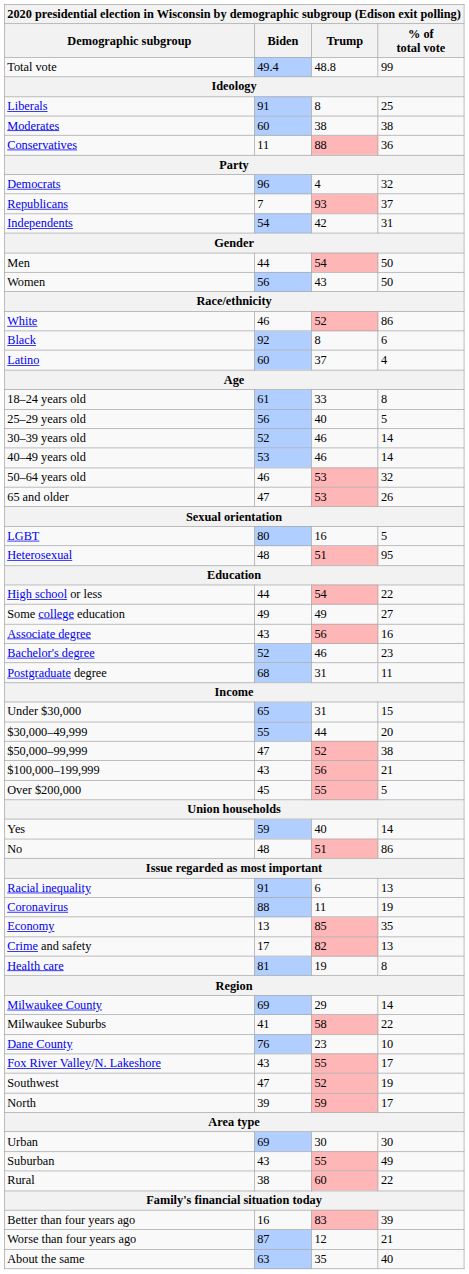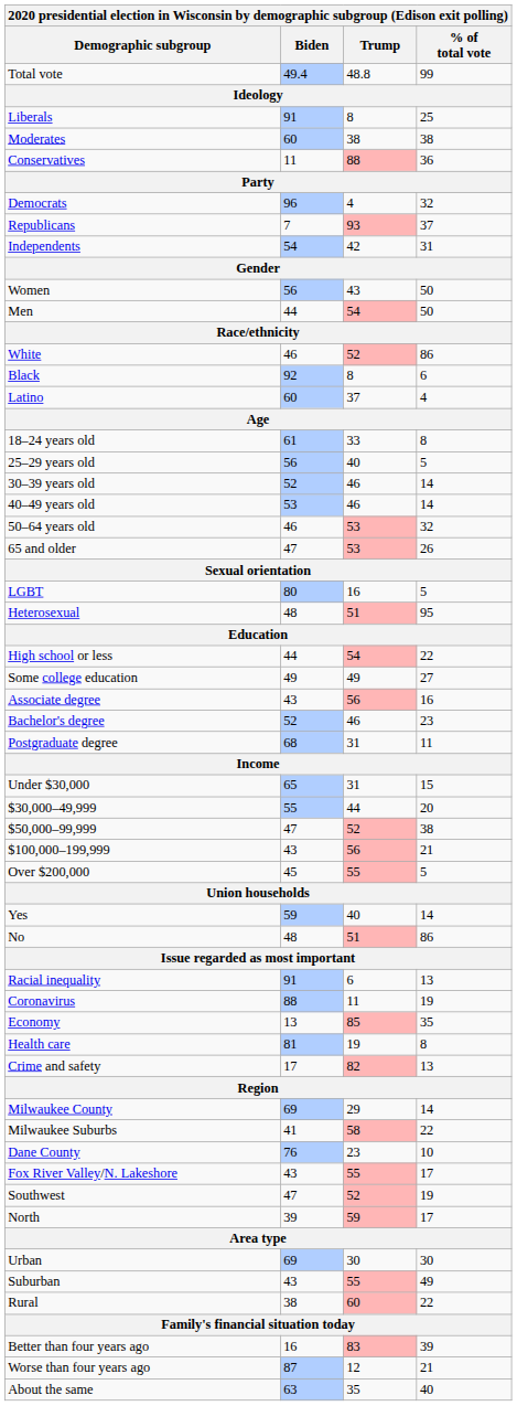rows swapped: Men <-> Women
rows swapped: Crime and safety <-> Health care
